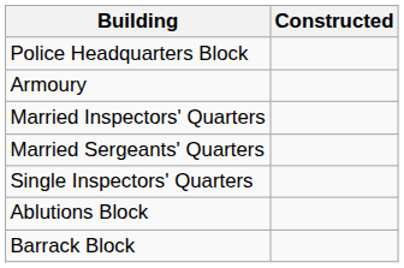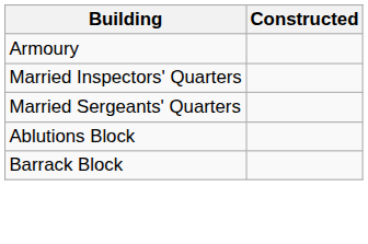- row: Police Headquarters Block
- row: Single Inspectors' Quarters
